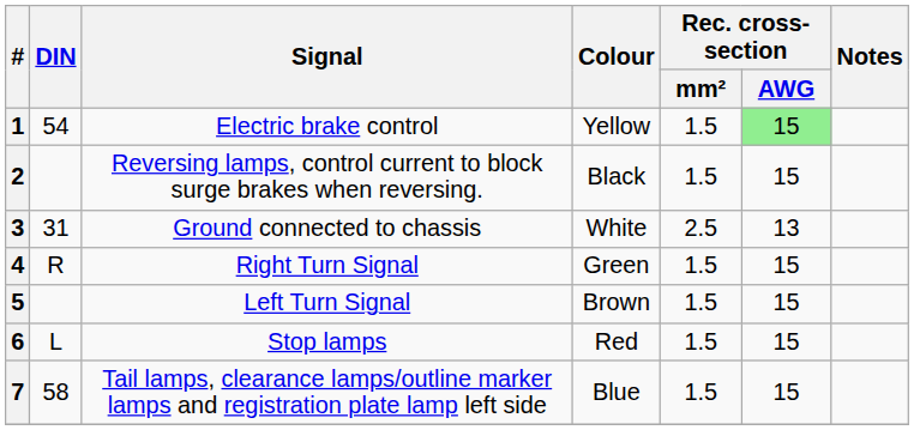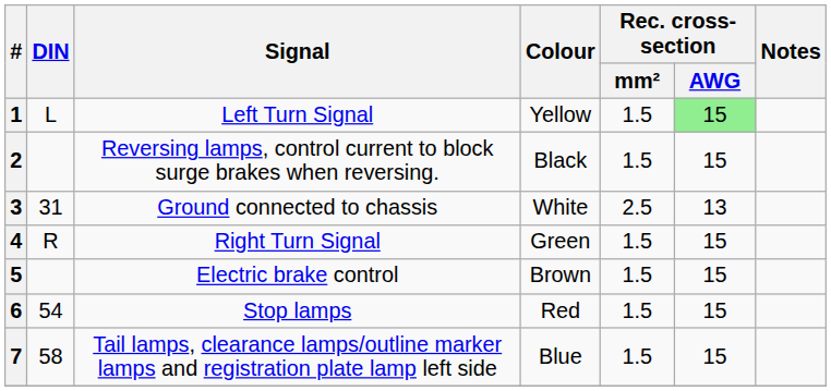1 | DIN: 54 -> L
1 | Signal: Electric brake control -> Left Turn Signal
5 | Signal: Left Turn Signal -> Electric brake control
6 | DIN: L -> 54
